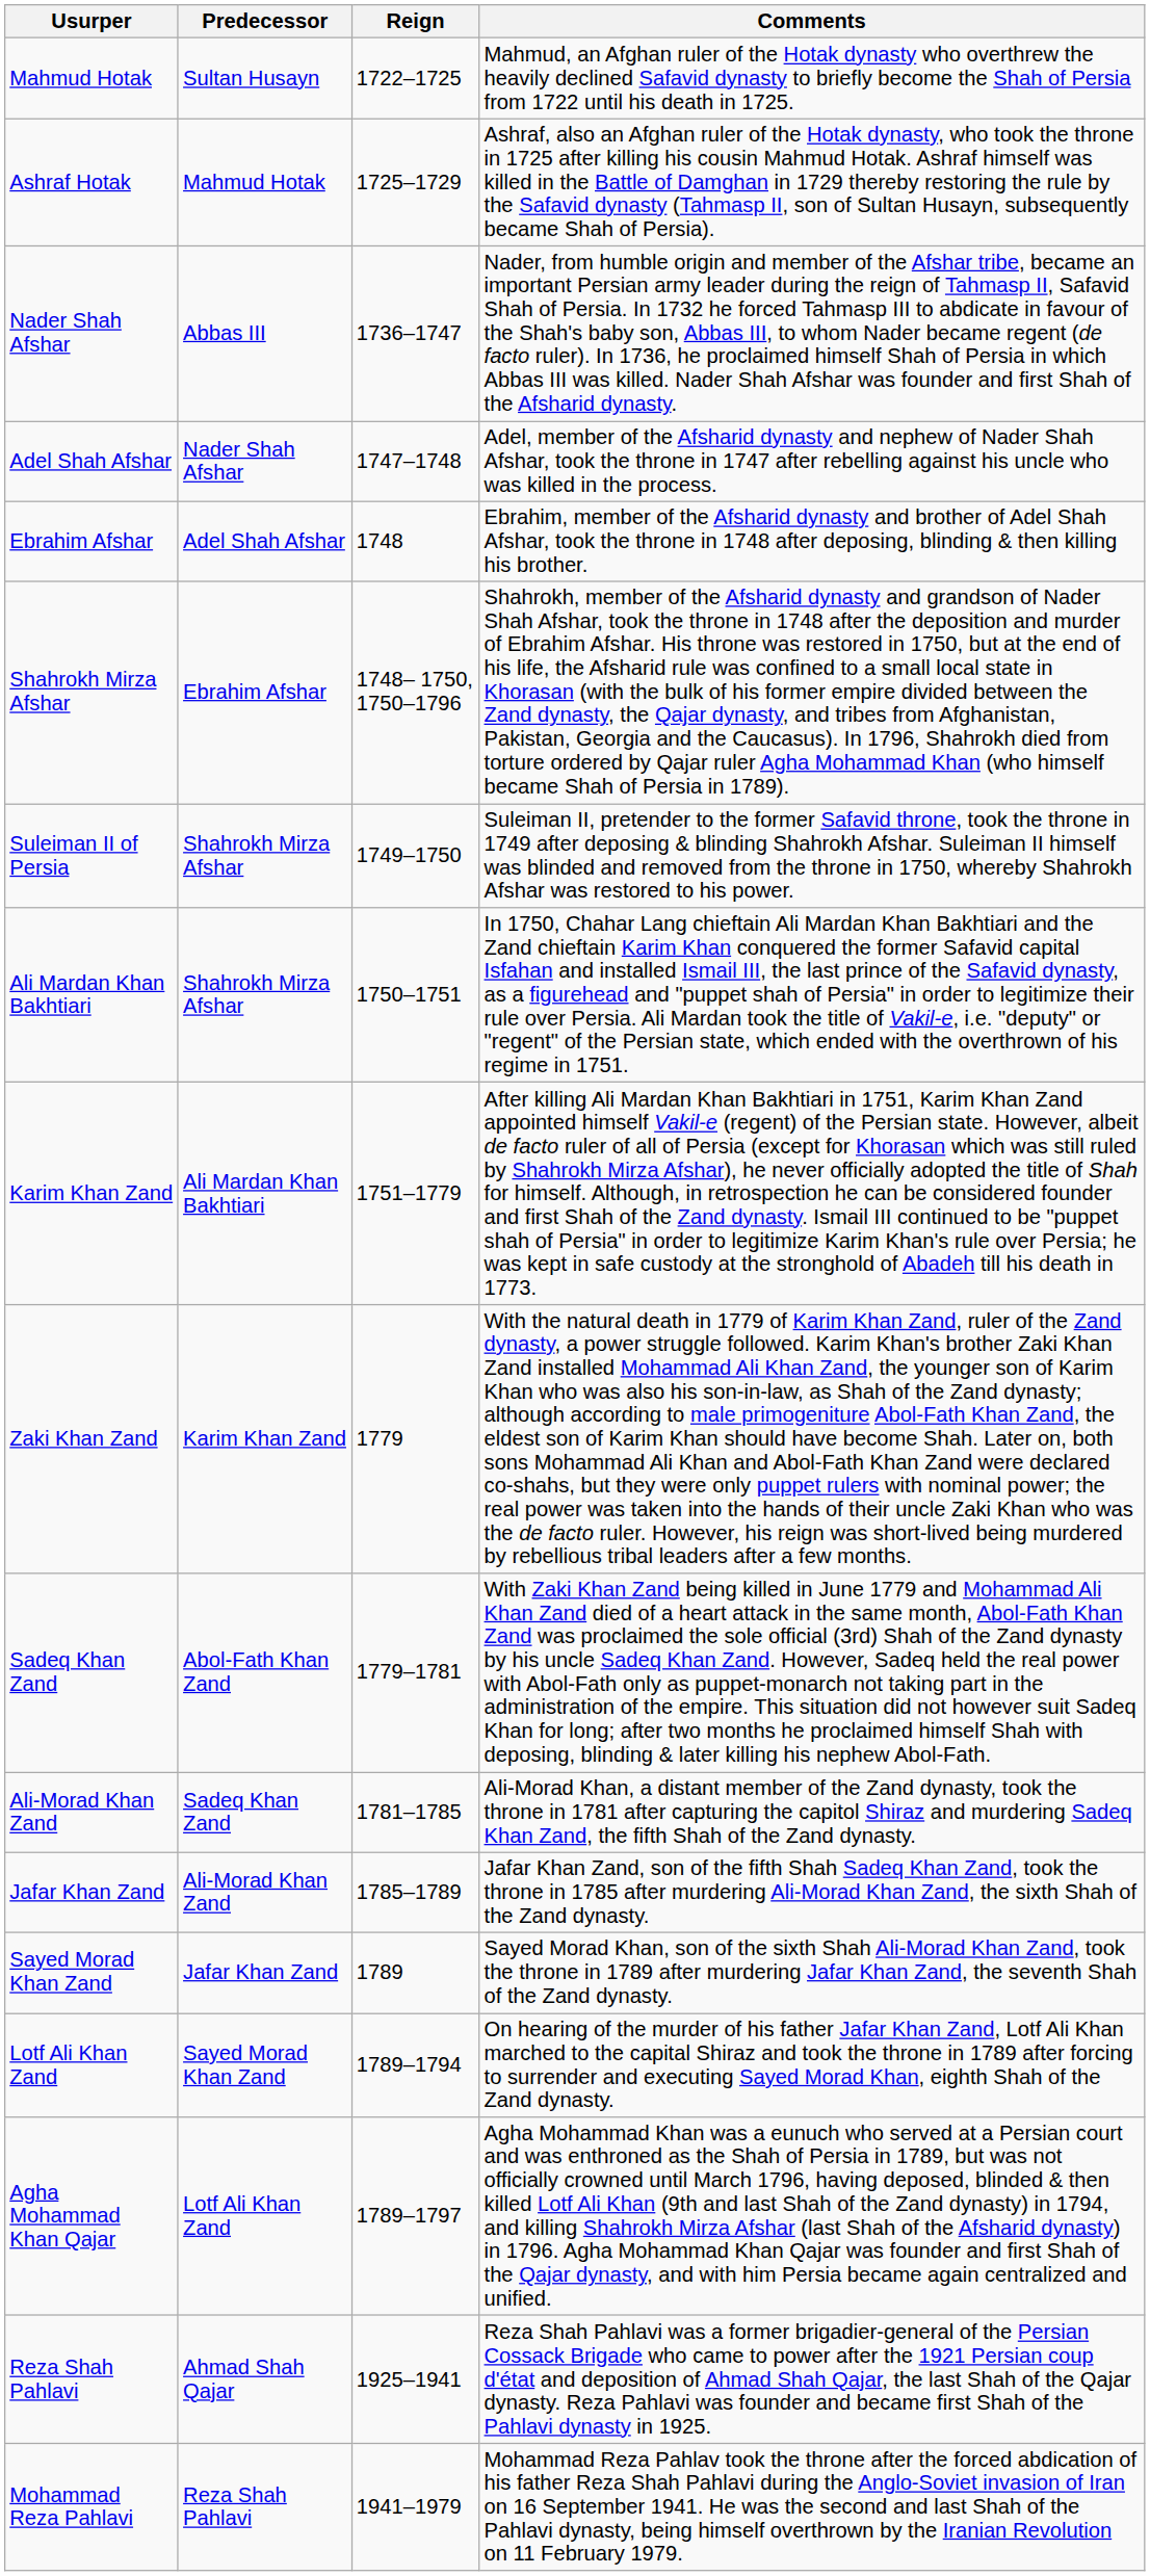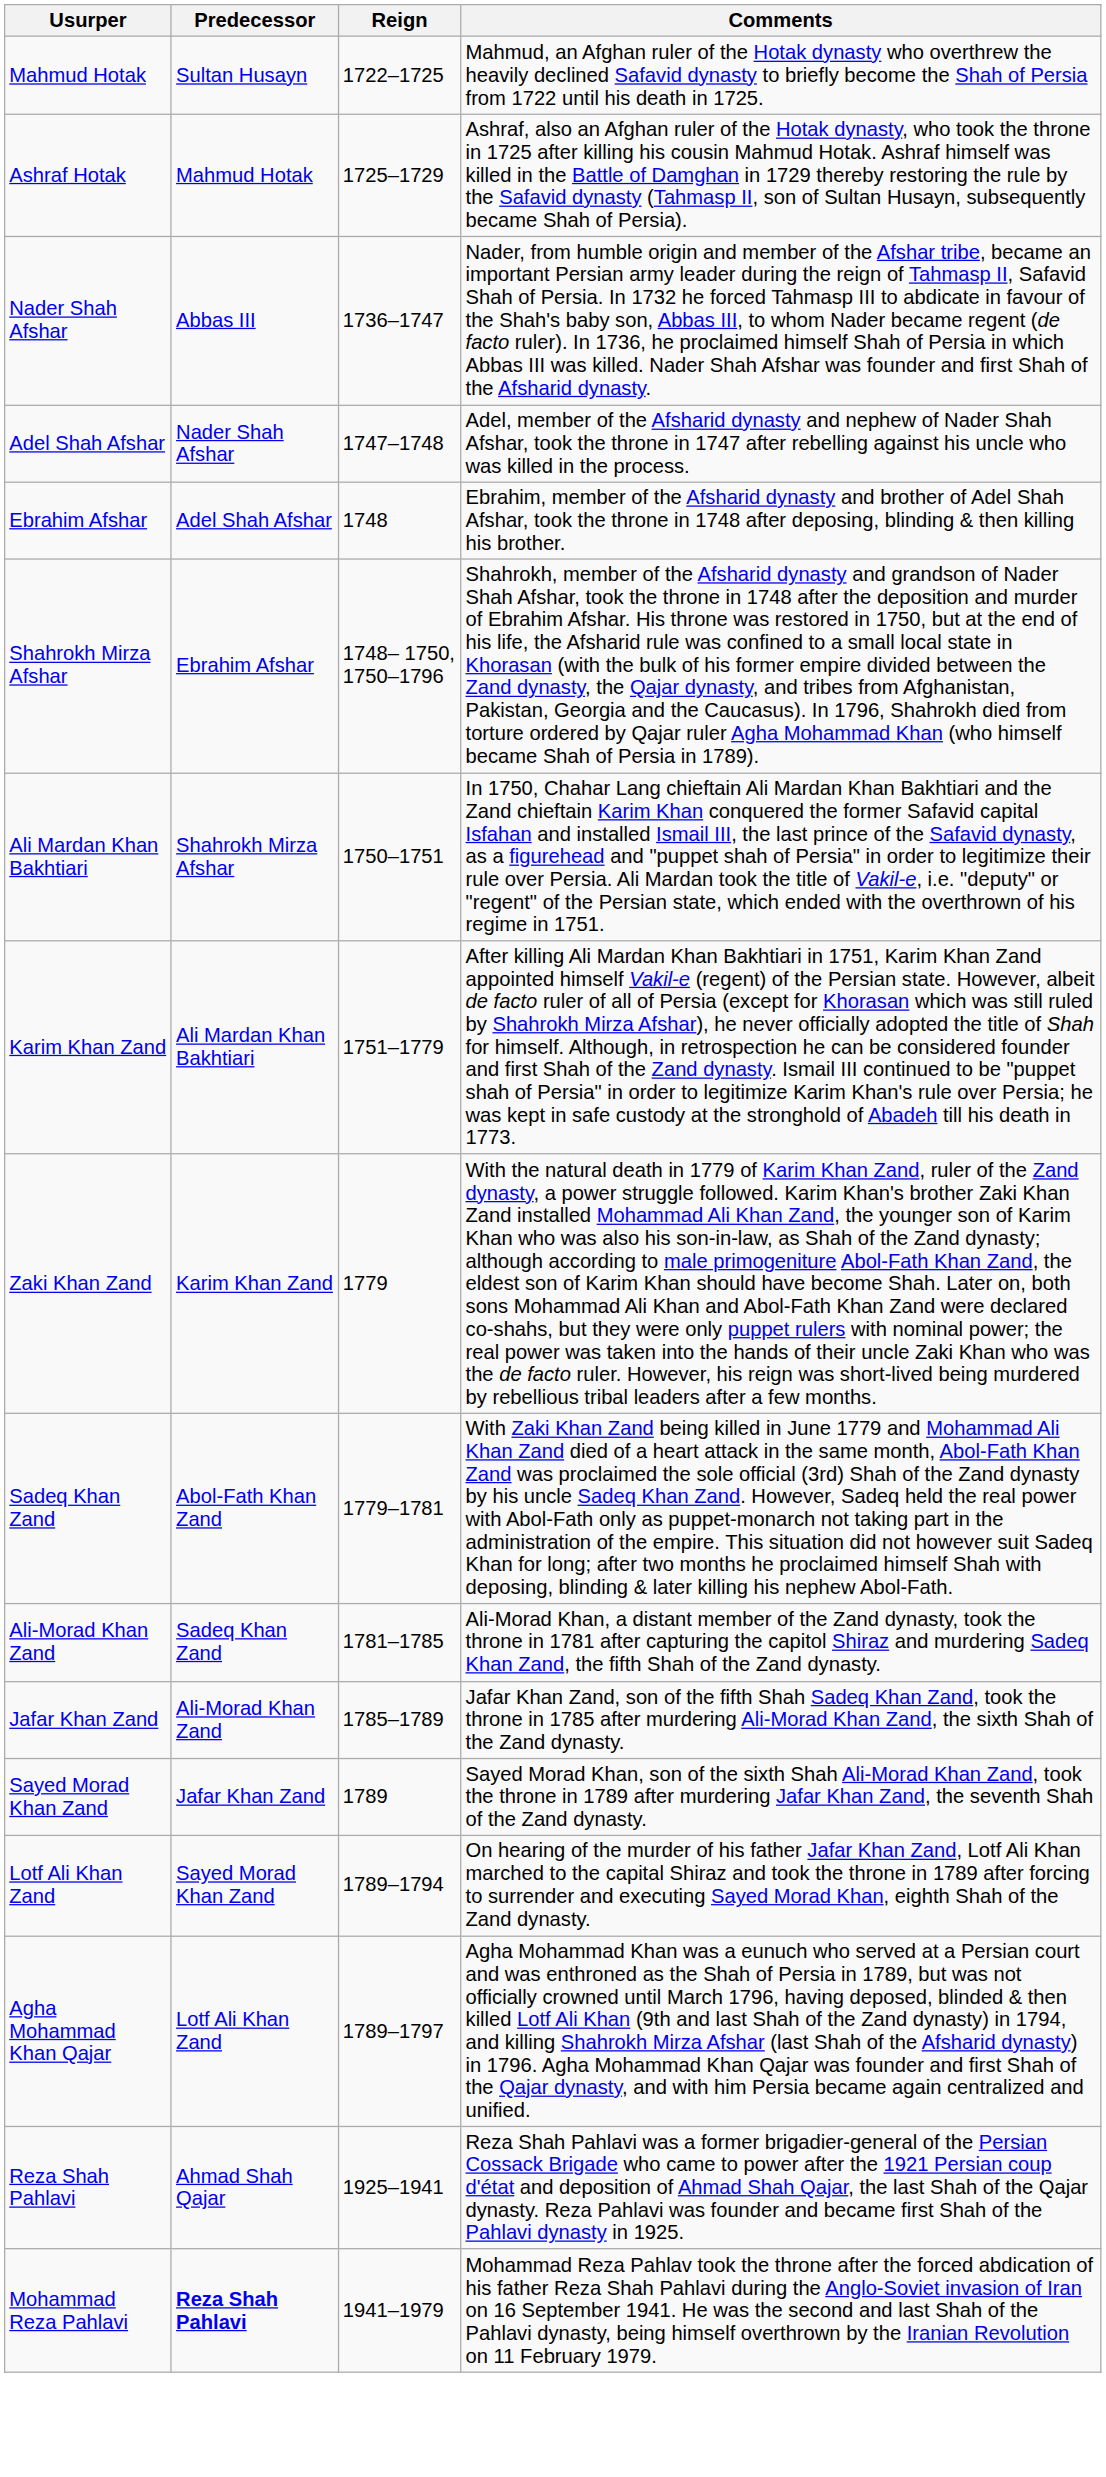- row: Suleiman II of Persia | Shahrokh Mirza Afshar | 1749–1750 | Suleiman II, pretender to the former Safavid throne, took the throne in 1749 after deposing & blinding Shahrokh Afshar. Suleiman II himself was blinded and removed from the throne in 1750, whereby Shahrokh Afshar was restored to his power.
Mohammad Reza Pahlavi | Predecessor: normal -> bold
